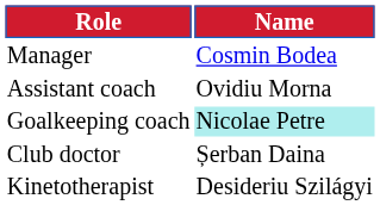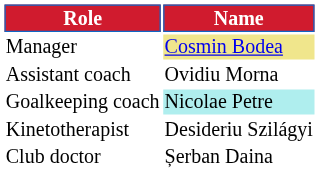Manager | Name: no background -> khaki background
rows swapped: Club doctor <-> Kinetotherapist
